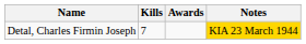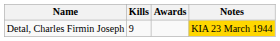Detal, Charles Firmin Joseph | Kills: 7 -> 9
